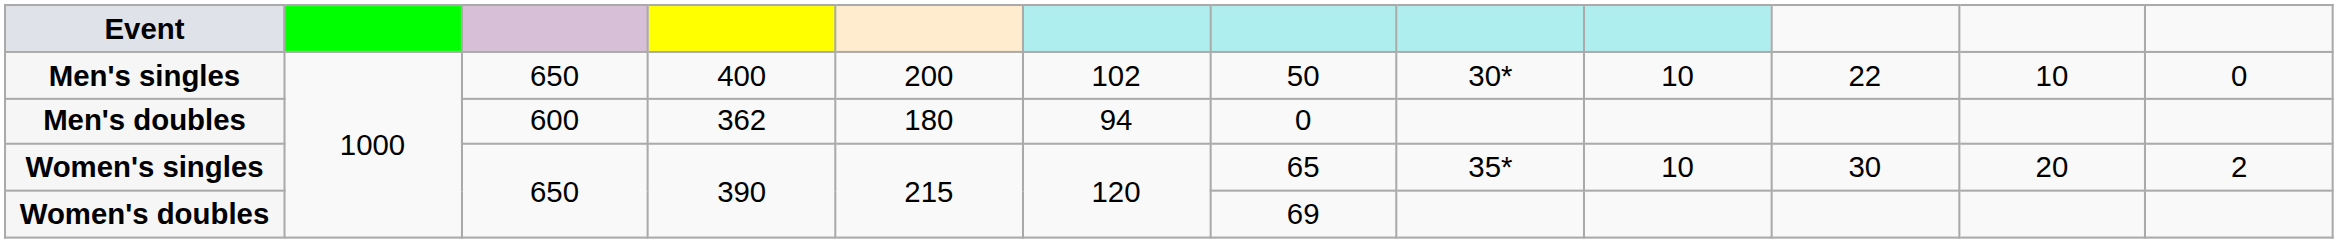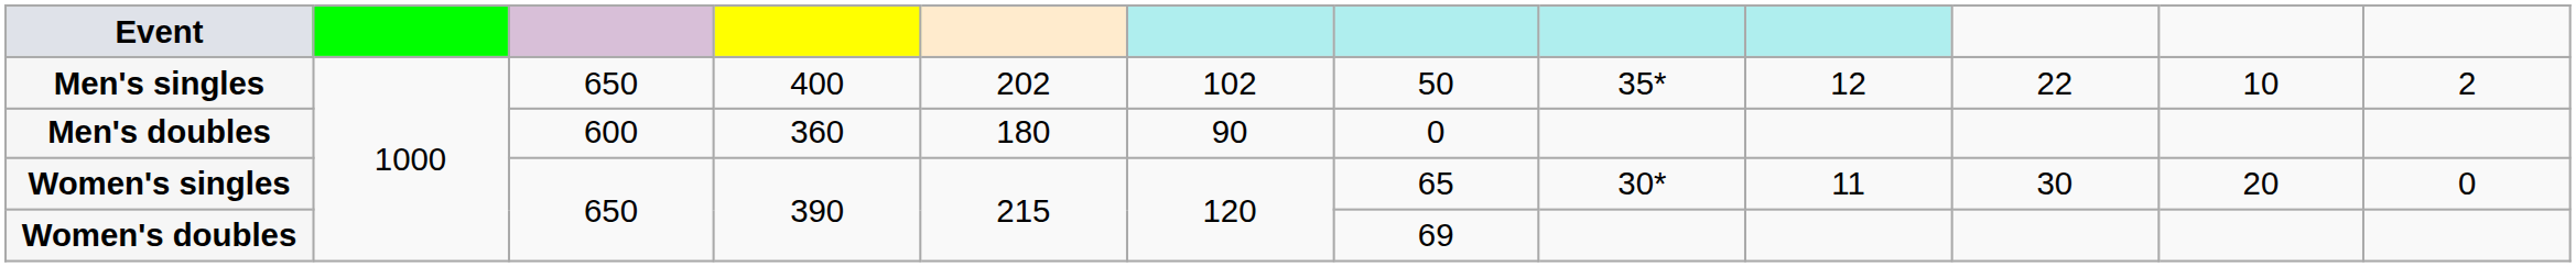Men's singles | column 5: 200 -> 202
Men's singles | column 8: 30* -> 35*
Men's singles | column 9: 10 -> 12
Men's singles | column 12: 0 -> 2
Men's doubles | column 4: 362 -> 360
Men's doubles | column 6: 94 -> 90
Women's singles | column 8: 35* -> 30*
Women's singles | column 9: 10 -> 11
Women's singles | column 12: 2 -> 0
